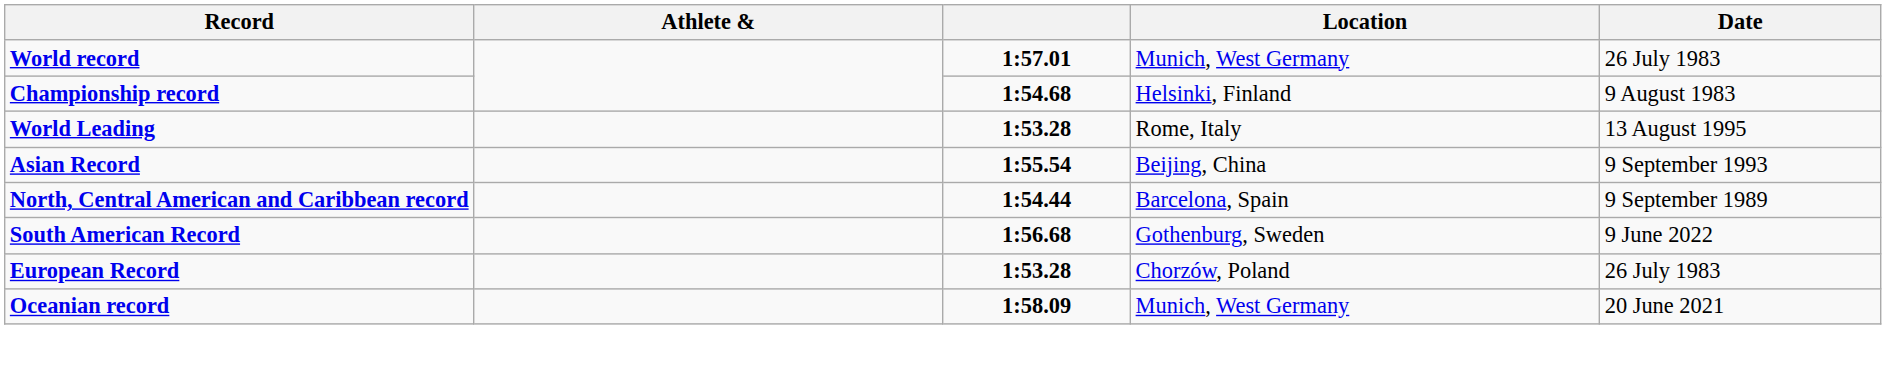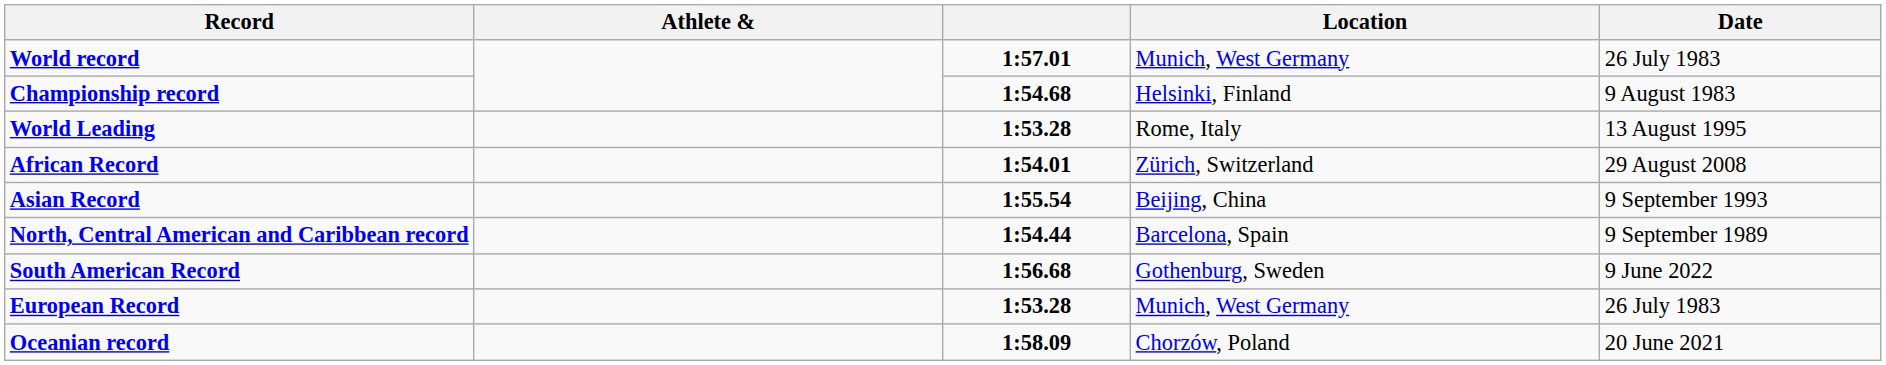+ row: African Record | 1:54.01 | Zürich, Switzerland | 29 August 2008
European Record | Location: Chorzów, Poland -> Munich, West Germany
Oceanian record | Location: Munich, West Germany -> Chorzów, Poland
